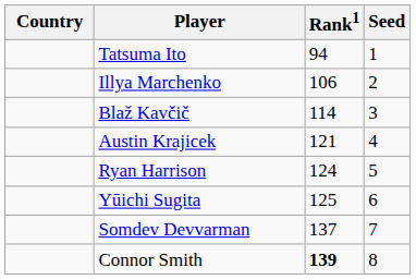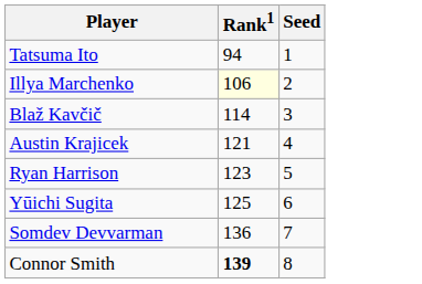- column: Country
Illya Marchenko | Rank1: no background -> lightyellow background
Ryan Harrison | Rank1: 124 -> 123
Somdev Devvarman | Rank1: 137 -> 136
